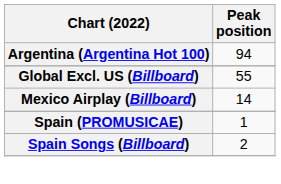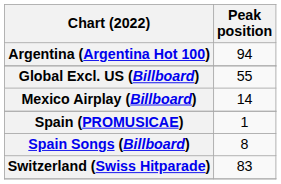Spain Songs (Billboard) | Peak position: 2 -> 8
+ row: Switzerland (Swiss Hitparade) | 83
